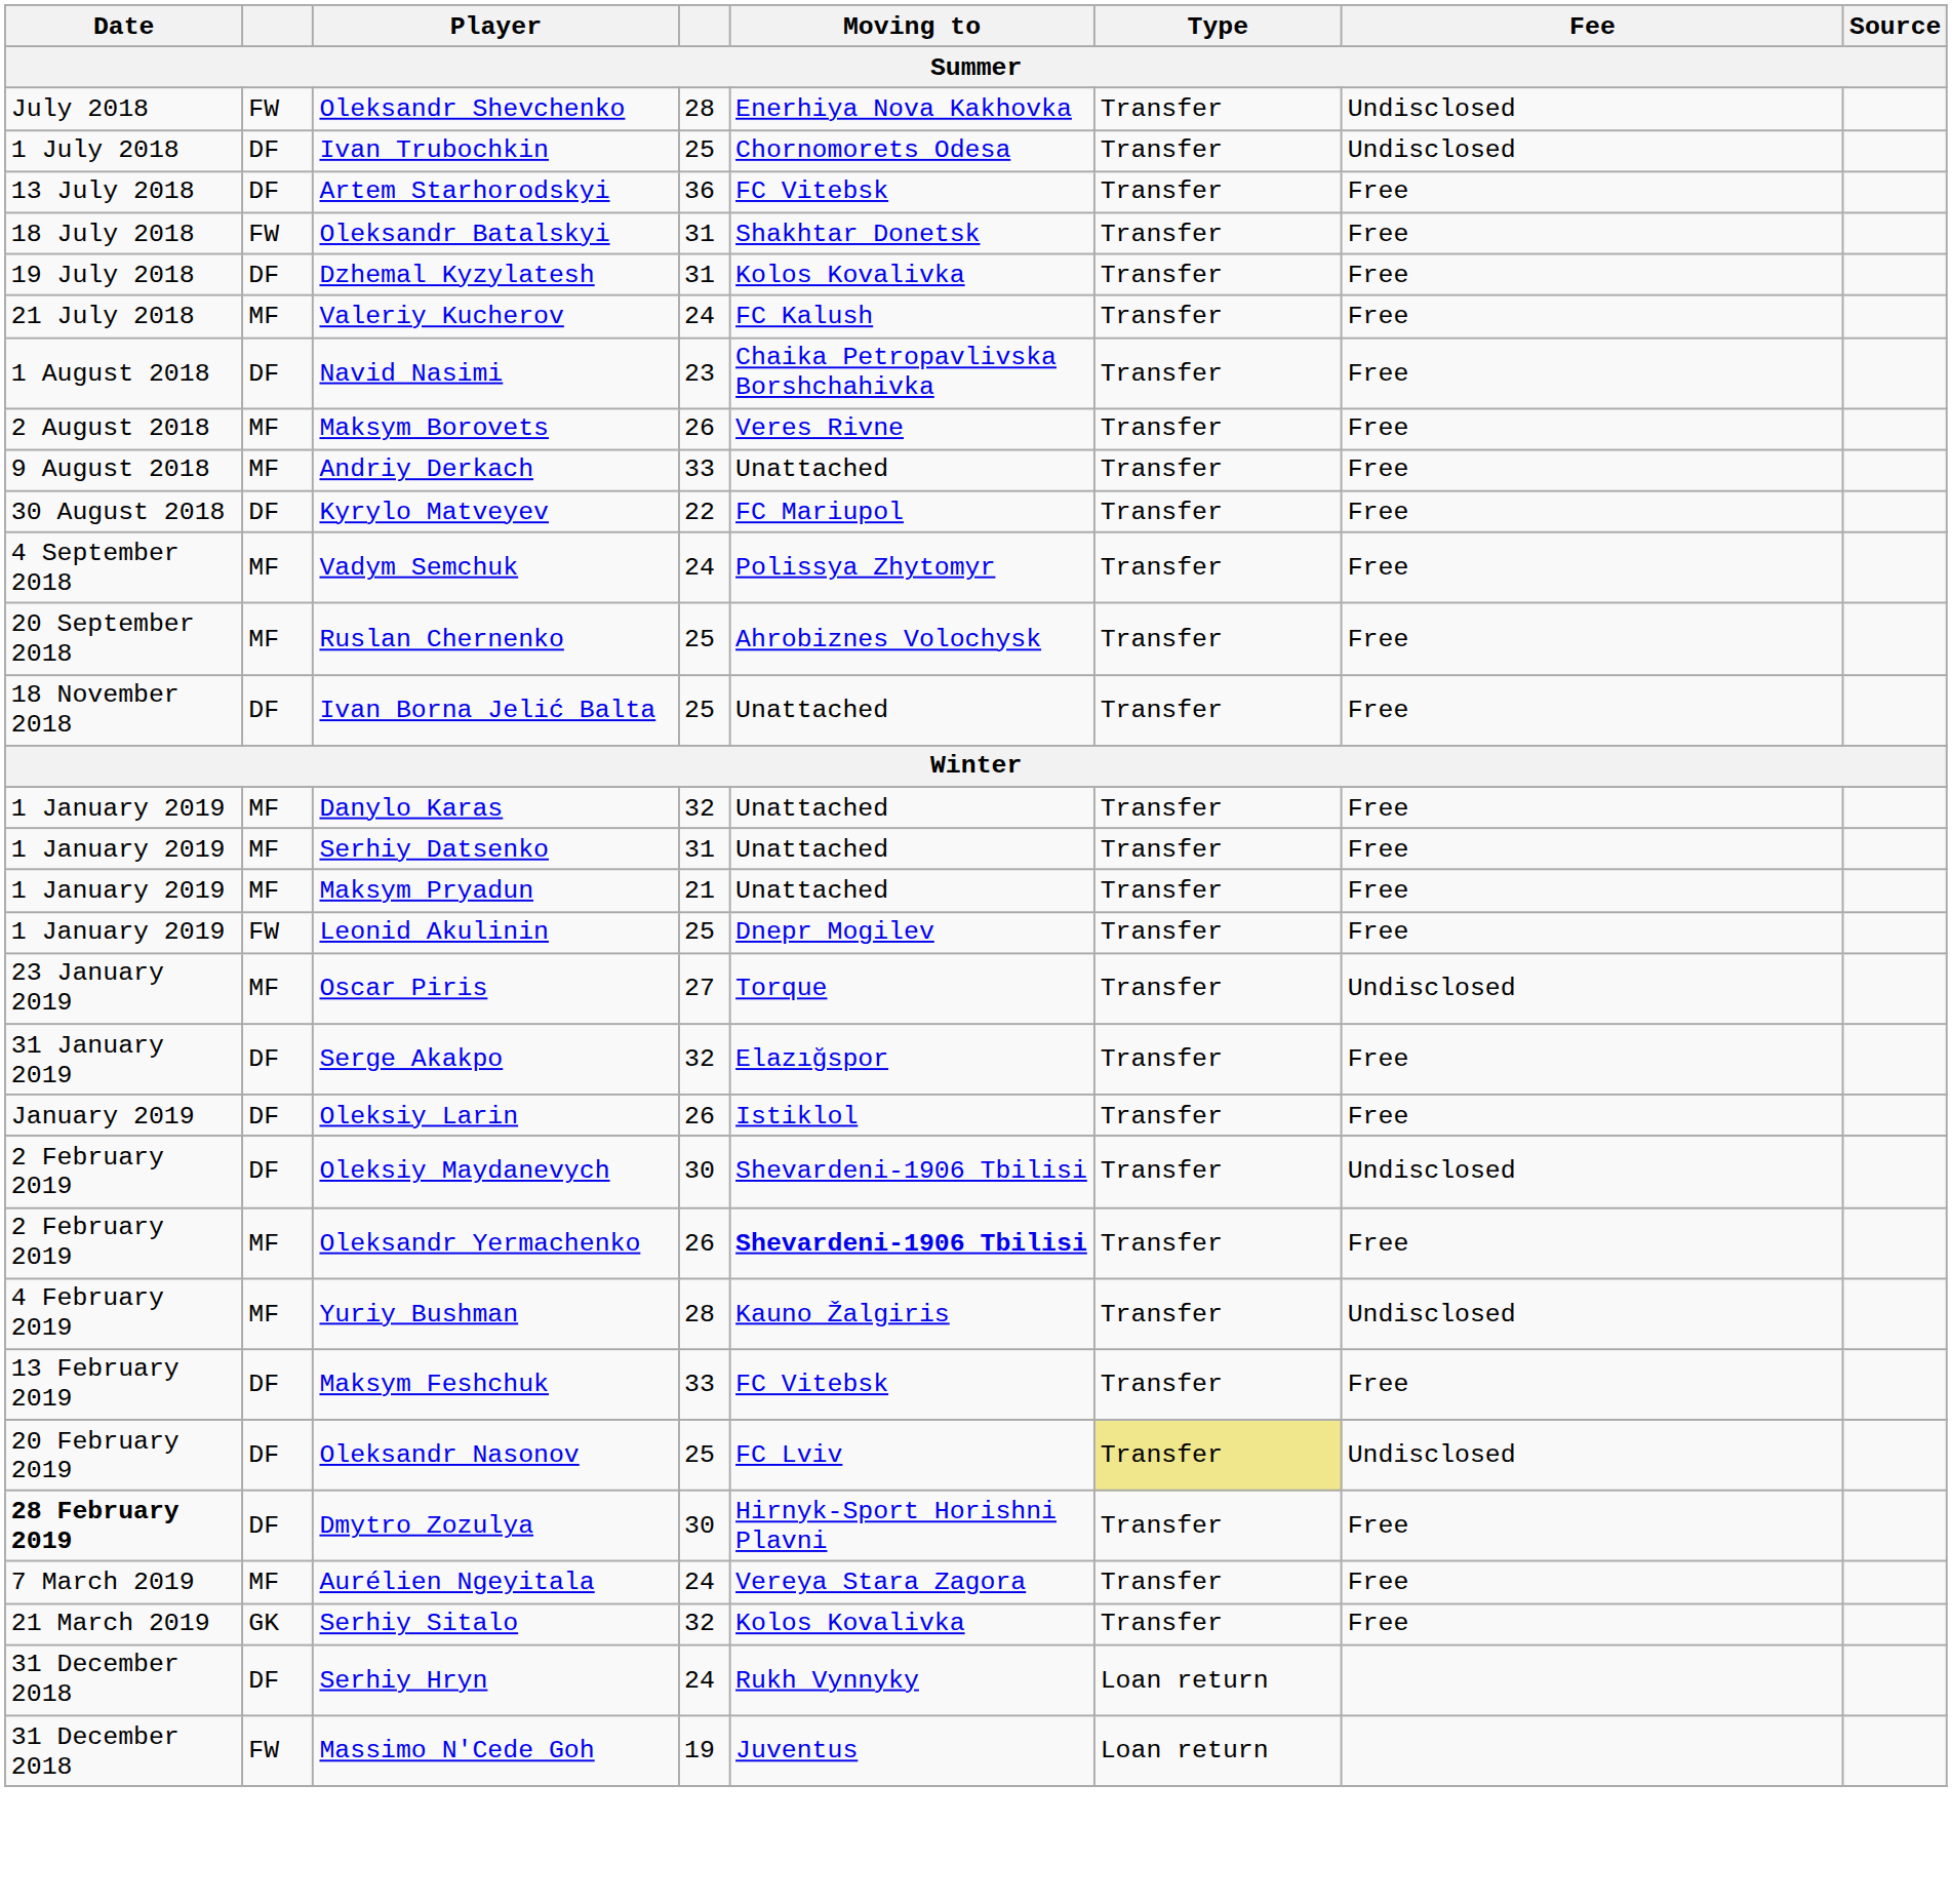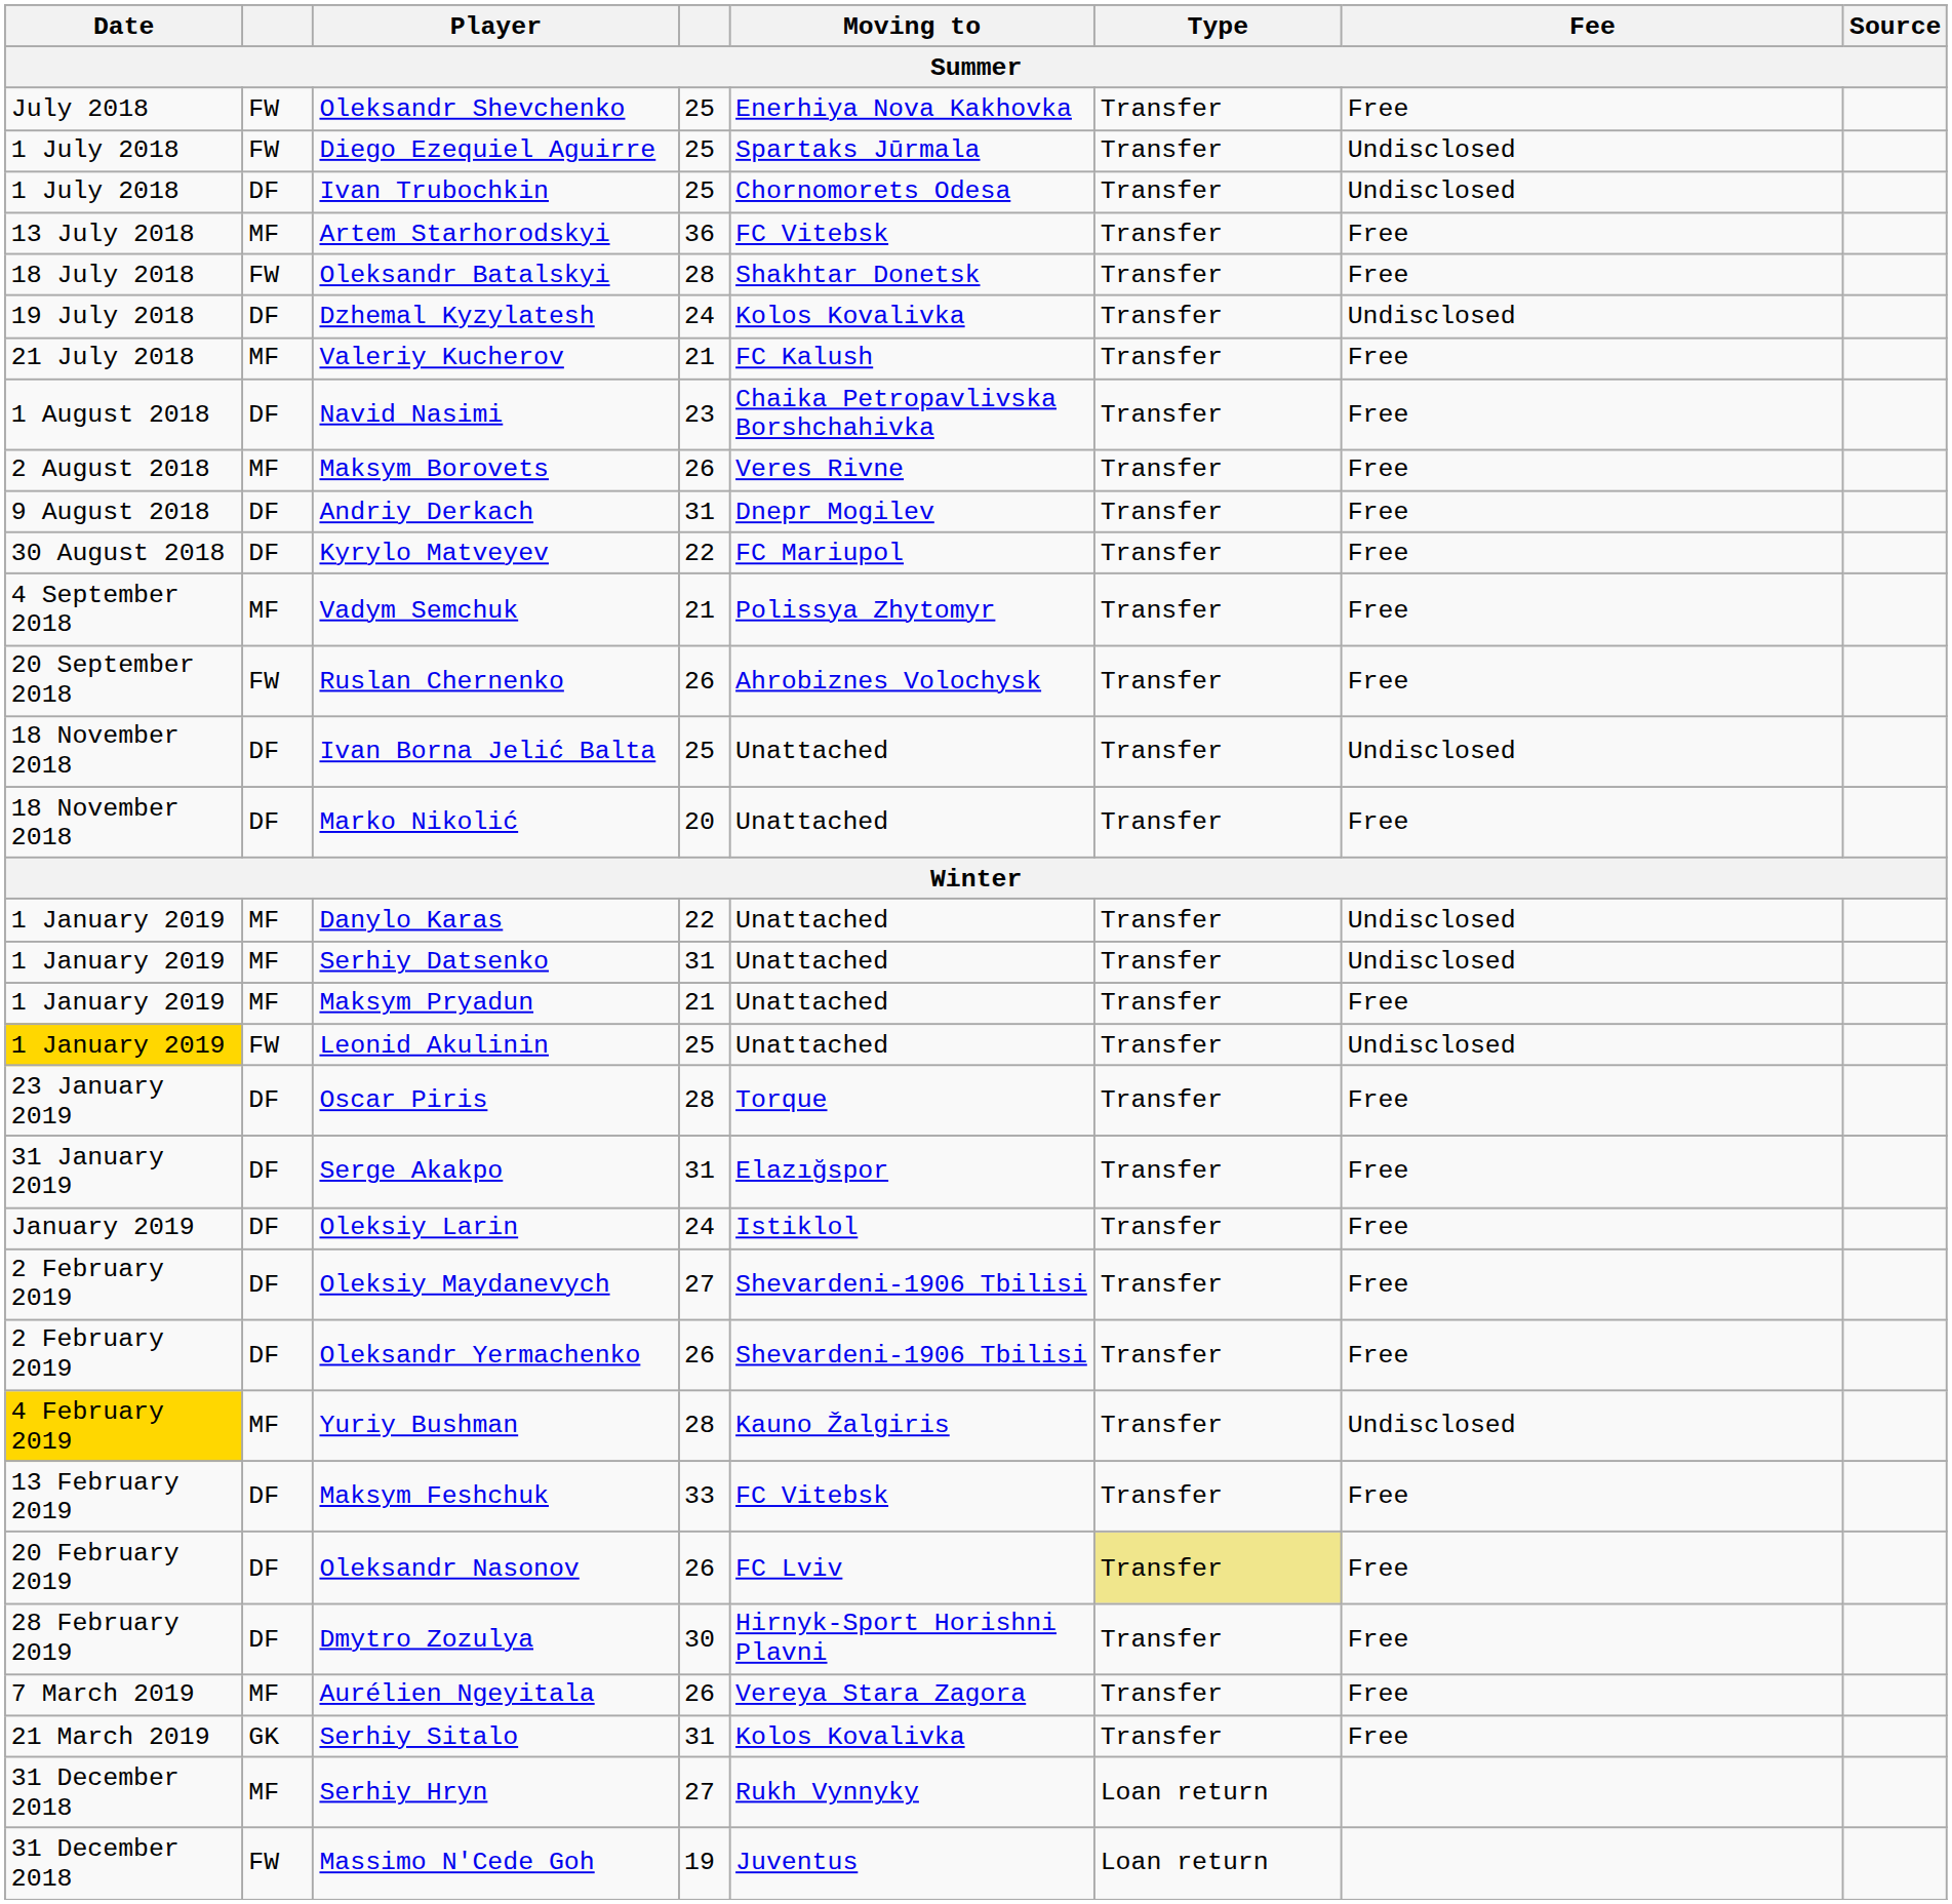Oleksandr Shevchenko | column 4: 28 -> 25
Oleksandr Shevchenko | Fee: Undisclosed -> Free
+ row: 1 July 2018 | FW | Diego Ezequiel Aguirre | 25 | Spartaks Jūrmala | Transfer | Undisclosed
Artem Starhorodskyi | column 2: DF -> MF
Oleksandr Batalskyi | column 4: 31 -> 28
Dzhemal Kyzylatesh | column 4: 31 -> 24
Dzhemal Kyzylatesh | Fee: Free -> Undisclosed
Valeriy Kucherov | column 4: 24 -> 21
Andriy Derkach | column 2: MF -> DF
Andriy Derkach | column 4: 33 -> 31
Andriy Derkach | Moving to: Unattached -> Dnepr Mogilev
Vadym Semchuk | column 4: 24 -> 21
Ruslan Chernenko | column 2: MF -> FW
Ruslan Chernenko | column 4: 25 -> 26
Ivan Borna Jelić Balta | Fee: Free -> Undisclosed
+ row: 18 November 2018 | DF | Marko Nikolić | 20 | Unattached | Transfer | Free
Danylo Karas | column 4: 32 -> 22
Danylo Karas | Fee: Free -> Undisclosed
Serhiy Datsenko | Fee: Free -> Undisclosed
Leonid Akulinin | Date: no background -> gold background
Leonid Akulinin | Moving to: Dnepr Mogilev -> Unattached
Leonid Akulinin | Fee: Free -> Undisclosed
Oscar Piris | column 2: MF -> DF
Oscar Piris | column 4: 27 -> 28
Oscar Piris | Fee: Undisclosed -> Free
Serge Akakpo | column 4: 32 -> 31
Oleksiy Larin | column 4: 26 -> 24
Oleksiy Maydanevych | column 4: 30 -> 27
Oleksiy Maydanevych | Fee: Undisclosed -> Free
Oleksandr Yermachenko | column 2: MF -> DF
Oleksandr Yermachenko | Moving to: bold -> normal
Yuriy Bushman | Date: no background -> gold background
Oleksandr Nasonov | column 4: 25 -> 26
Oleksandr Nasonov | Fee: Undisclosed -> Free
Dmytro Zozulya | Date: bold -> normal
Aurélien Ngeyitala | column 4: 24 -> 26
Serhiy Sitalo | column 4: 32 -> 31
Serhiy Hryn | column 2: DF -> MF
Serhiy Hryn | column 4: 24 -> 27
